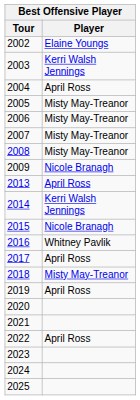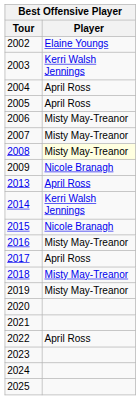2005 | Player: Misty May-Treanor -> April Ross
2008 | Player: no background -> lightyellow background
2016 | Player: Whitney Pavlik -> Misty May-Treanor
2019 | Player: April Ross -> Misty May-Treanor
